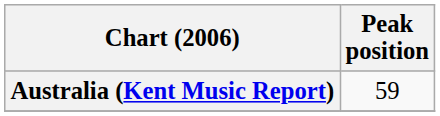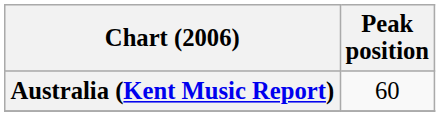Australia (Kent Music Report) | Peak position: 59 -> 60
